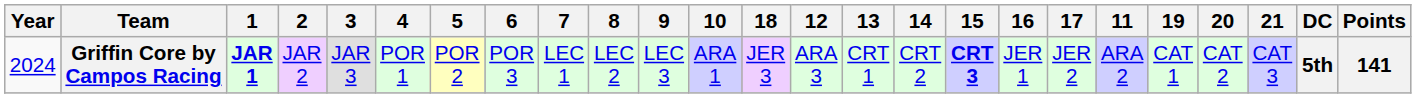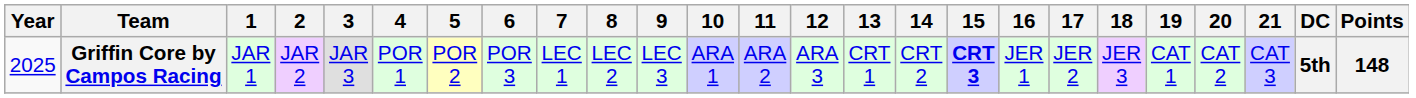columns swapped: 11 <-> 18
Griffin Core by Campos Racing | Year: 2024 -> 2025
Griffin Core by Campos Racing | 1: bold -> normal
Griffin Core by Campos Racing | Points: 141 -> 148
